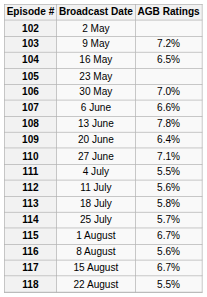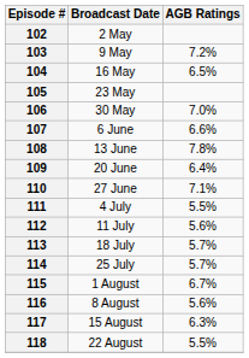113 | AGB Ratings: 5.8% -> 5.7%
117 | AGB Ratings: 6.7% -> 6.3%
